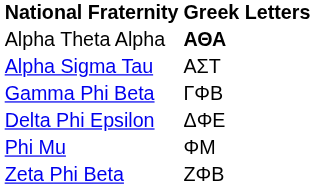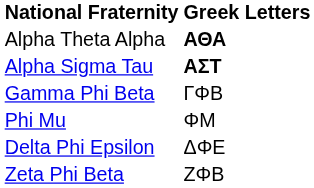Alpha Sigma Tau | Greek Letters: normal -> bold
rows swapped: Delta Phi Epsilon <-> Phi Mu
